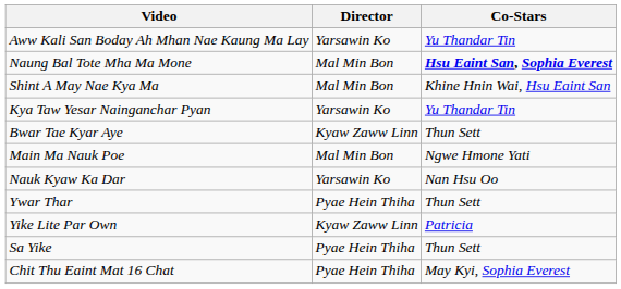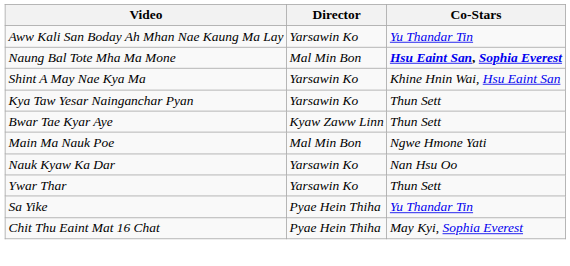Shint A May Nae Kya Ma | Director: Mal Min Bon -> Yarsawin Ko
Kya Taw Yesar Nainganchar Pyan | Co-Stars: Yu Thandar Tin -> Thun Sett
Ywar Thar | Director: Pyae Hein Thiha -> Yarsawin Ko
- row: Yike Lite Par Own | Kyaw Zaww Linn | Patricia
Sa Yike | Co-Stars: Thun Sett -> Yu Thandar Tin
